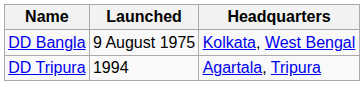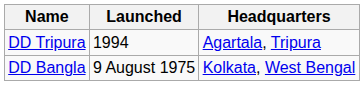rows swapped: DD Bangla <-> DD Tripura
